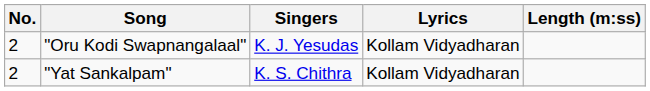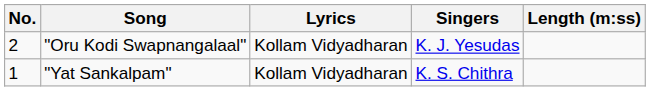columns swapped: Singers <-> Lyrics
"Yat Sankalpam" | No.: 2 -> 1
